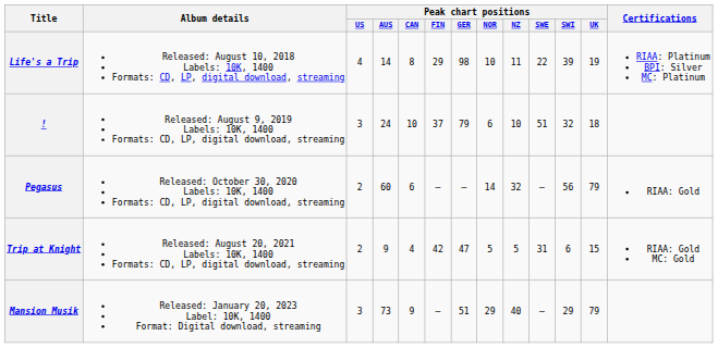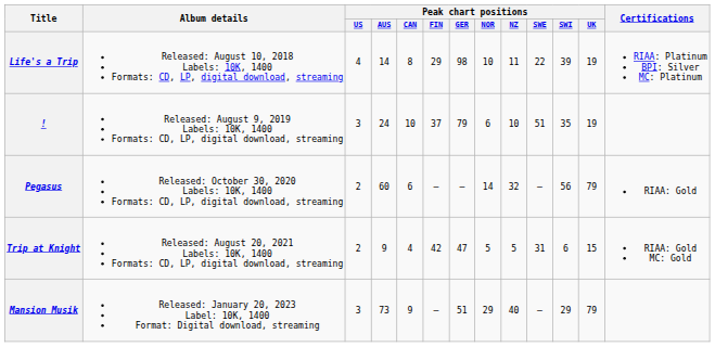! | Peak chart positions / SWI: 32 -> 35
! | Peak chart positions / UK: 18 -> 19
